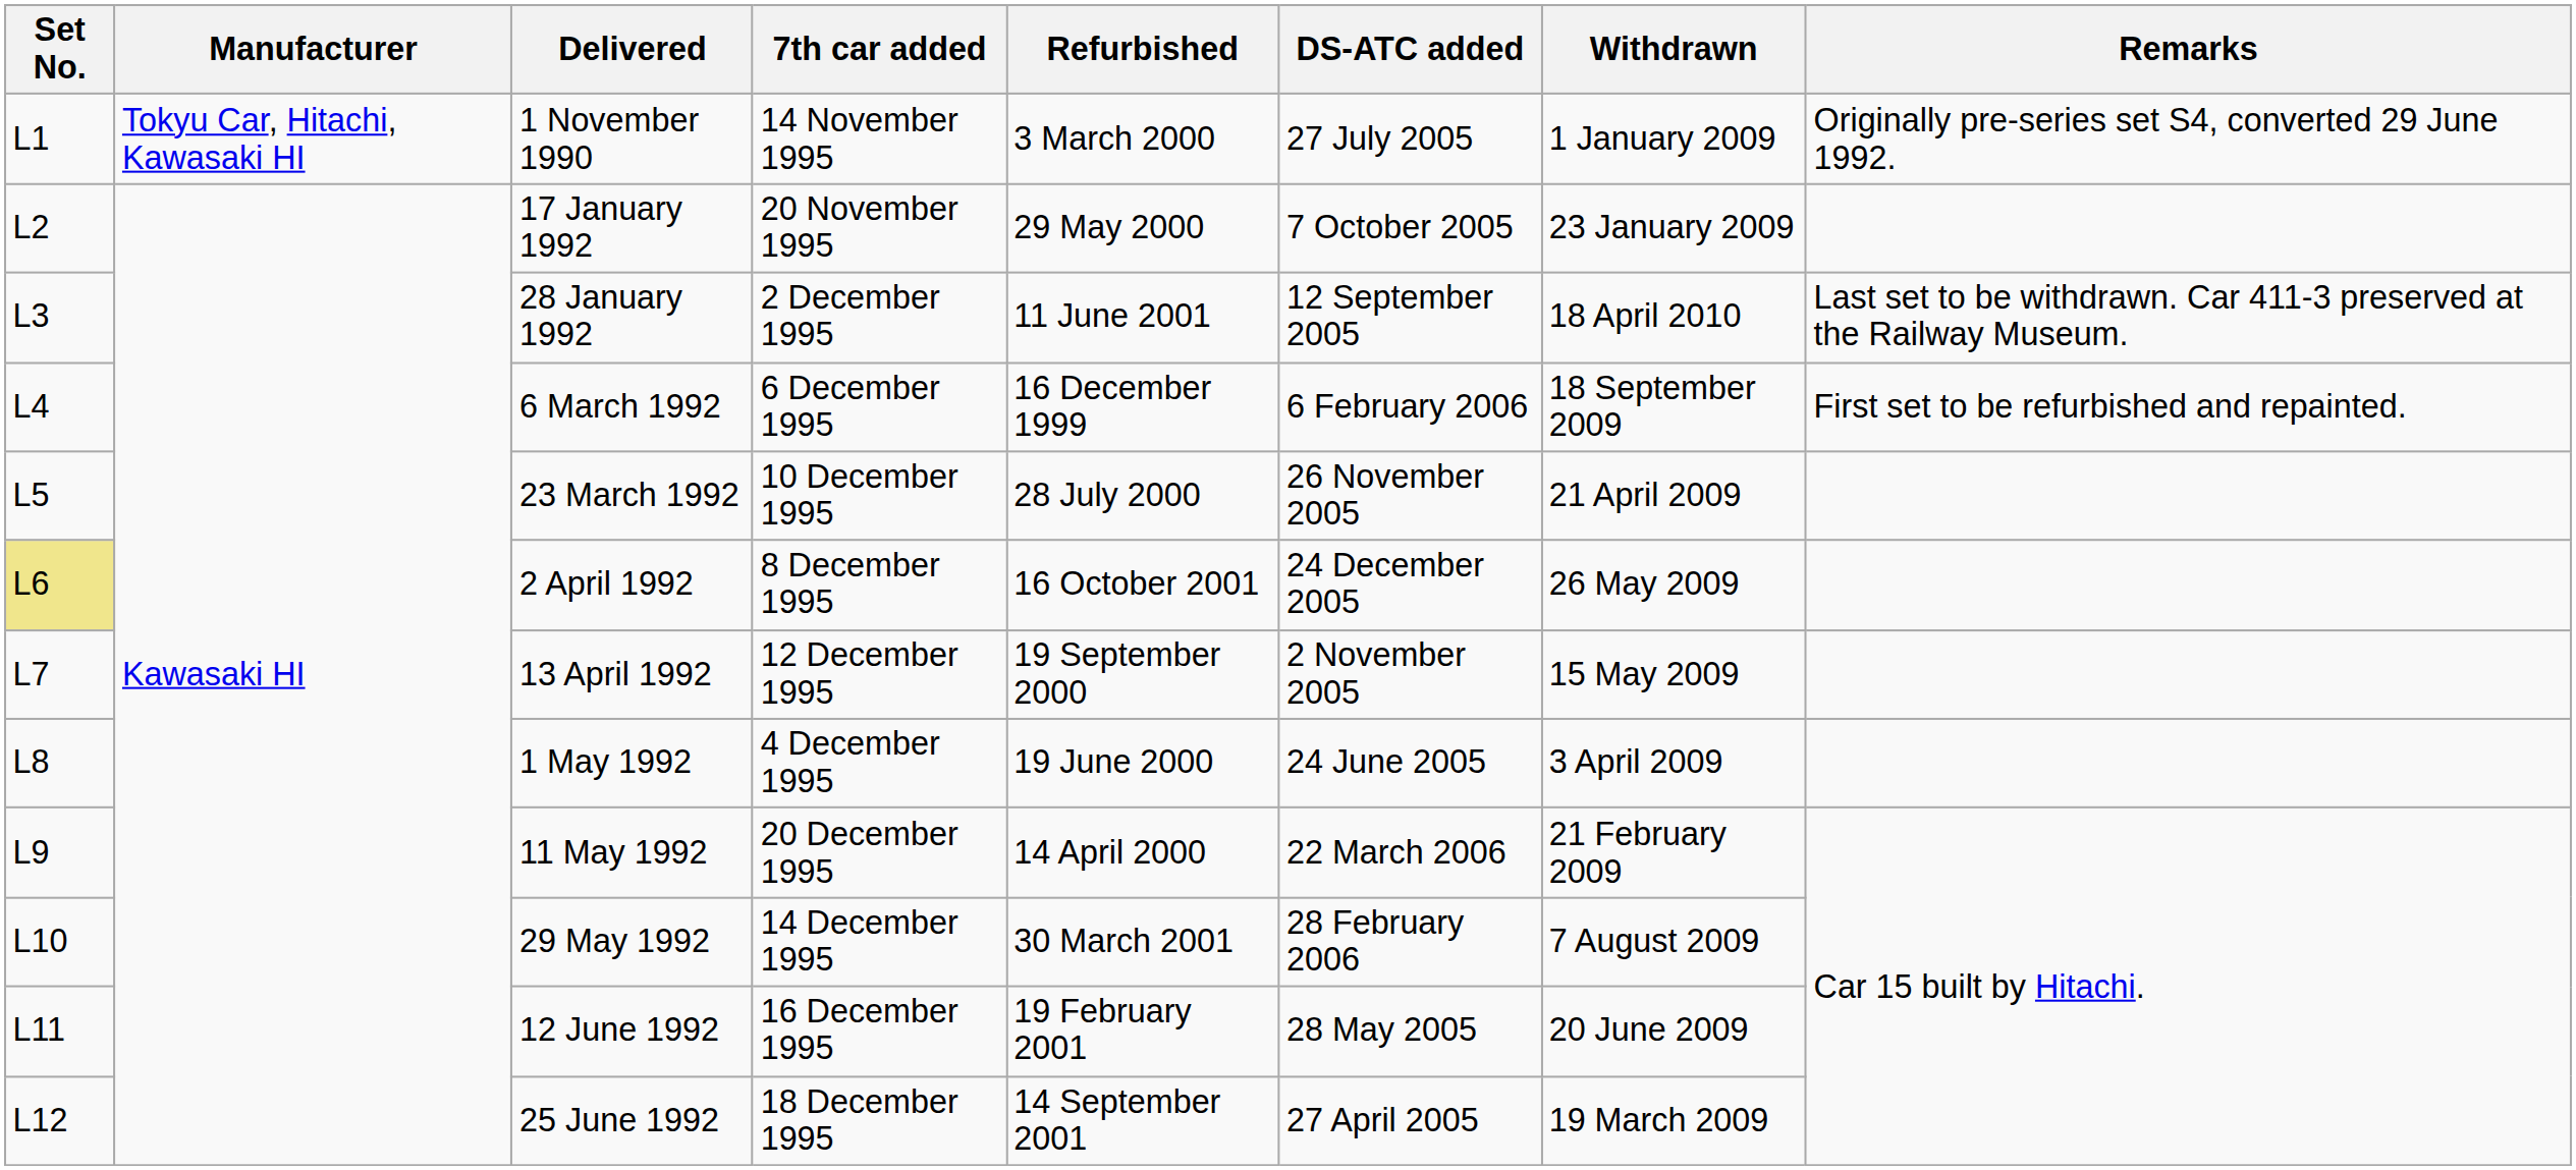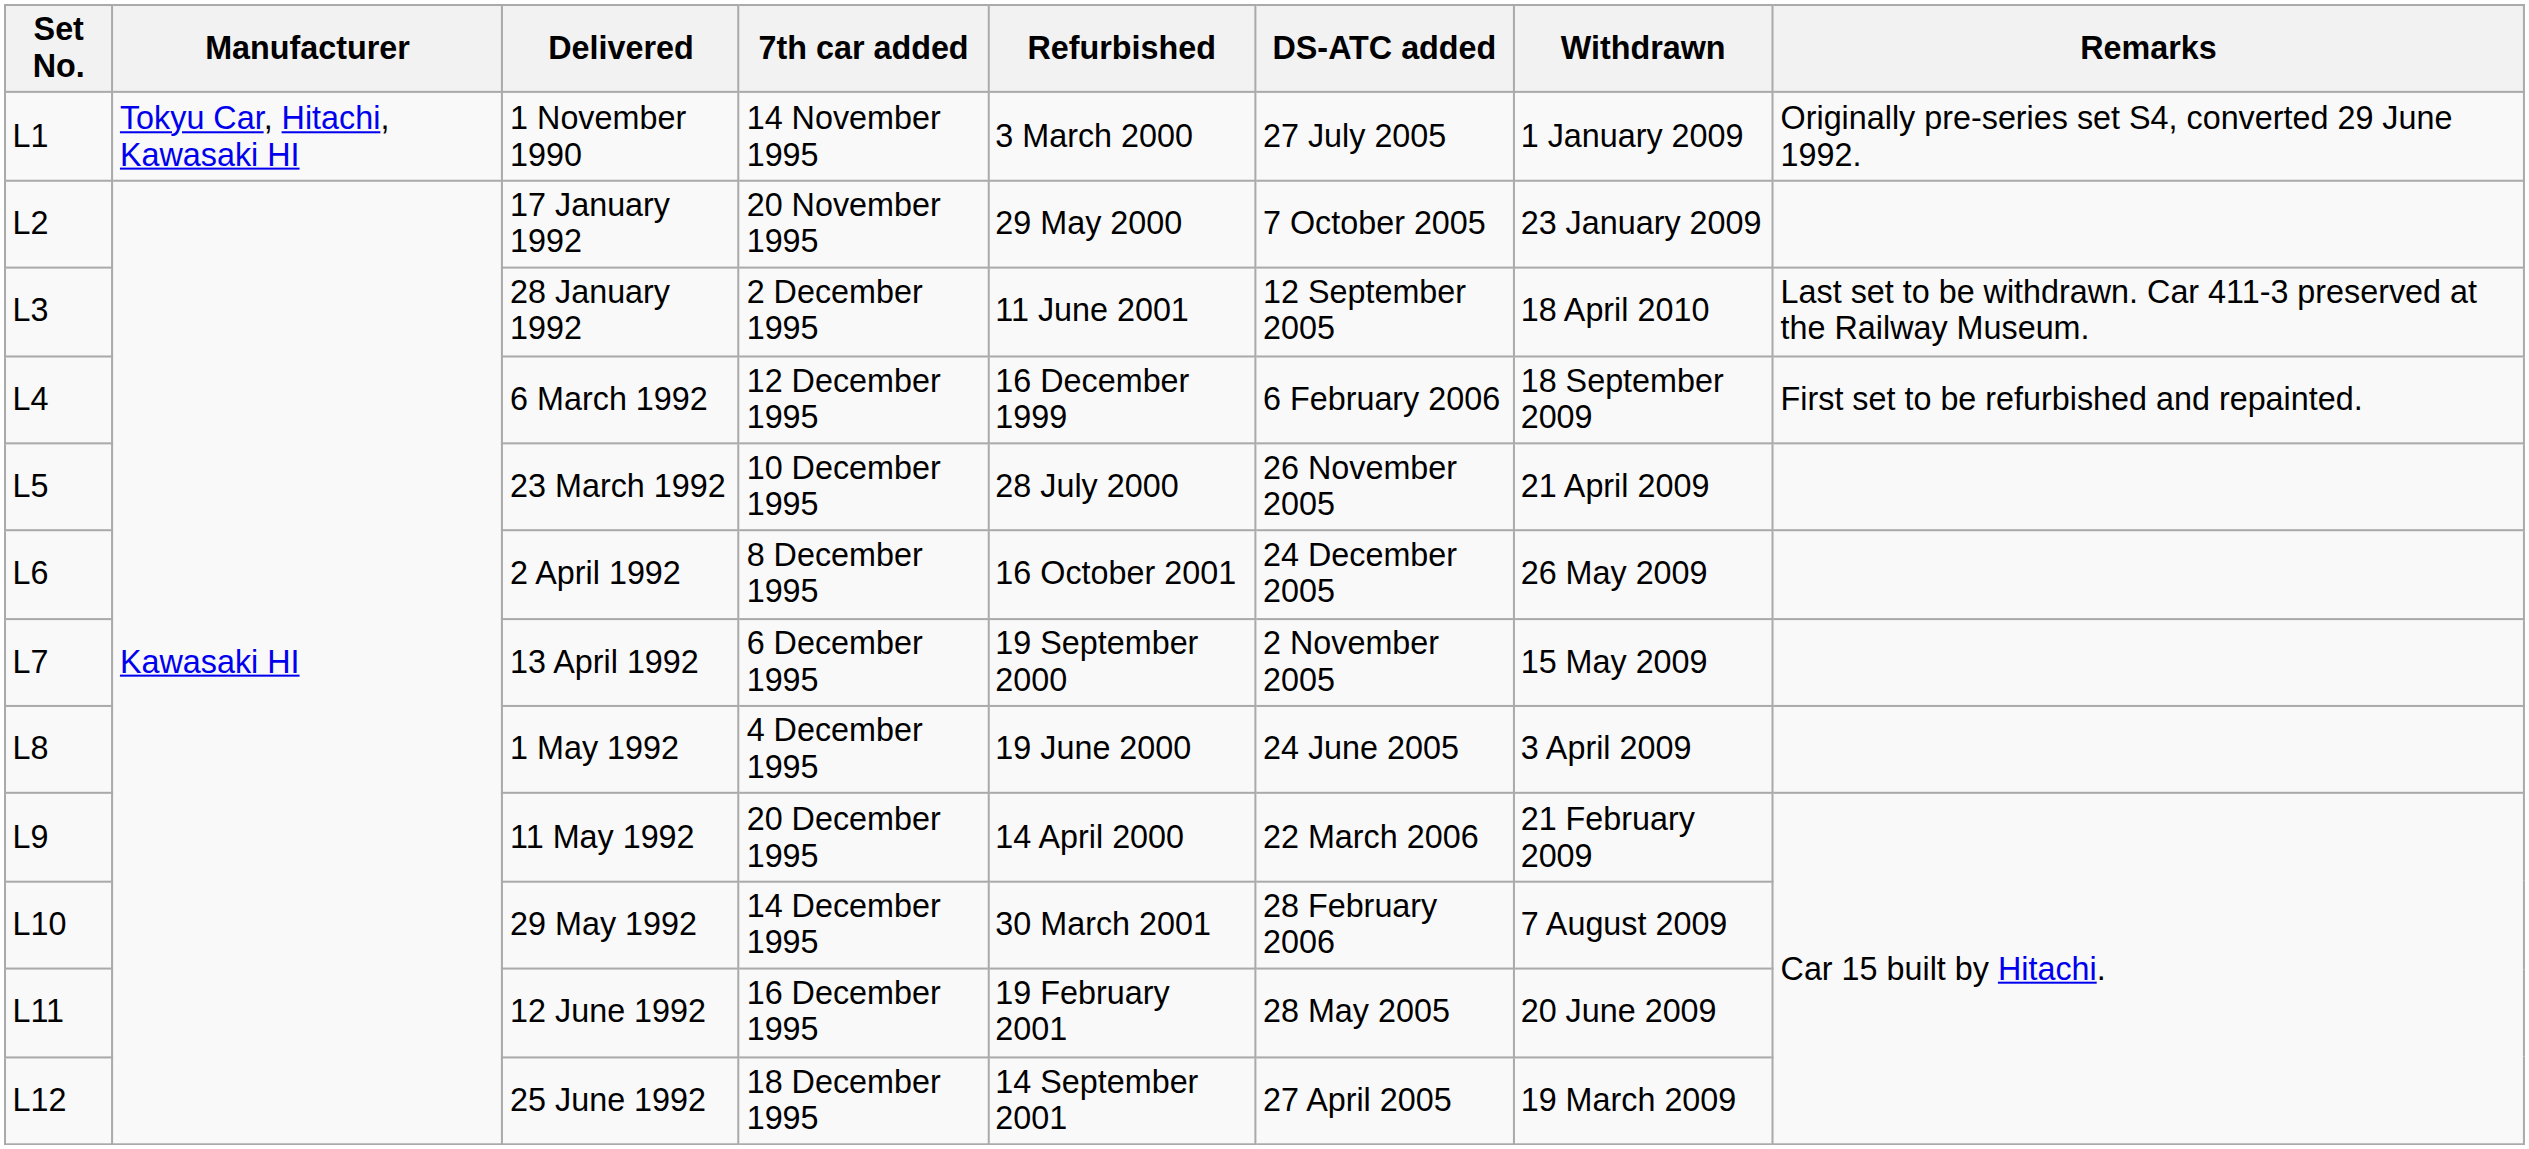6 March 1992 | 7th car added: 6 December 1995 -> 12 December 1995
2 April 1992 | Set No.: khaki background -> no background
13 April 1992 | 7th car added: 12 December 1995 -> 6 December 1995
